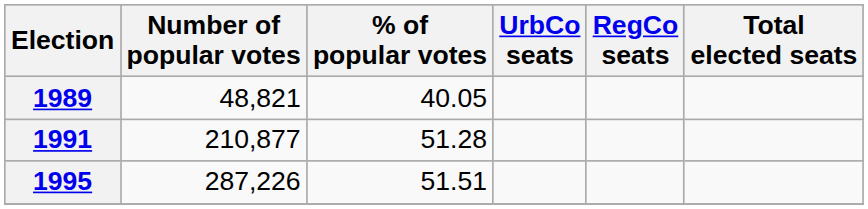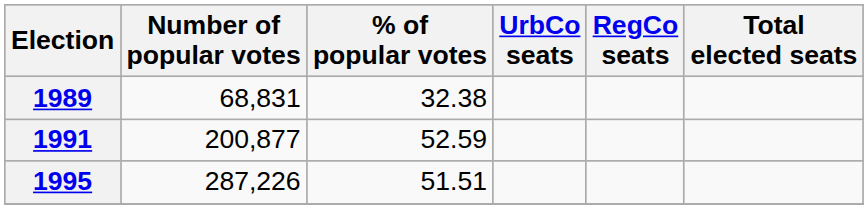1989 | Number of popular votes: 48,821 -> 68,831
1989 | % of popular votes: 40.05 -> 32.38
1991 | Number of popular votes: 210,877 -> 200,877
1991 | % of popular votes: 51.28 -> 52.59
